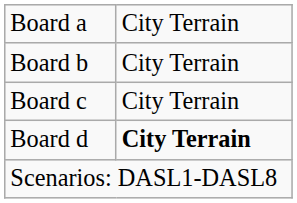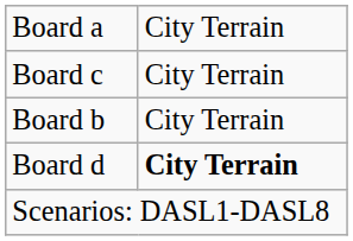rows swapped: Board b <-> Board c
